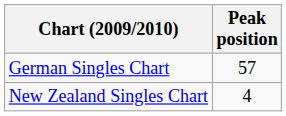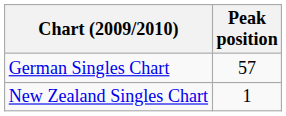New Zealand Singles Chart | Peak position: 4 -> 1
